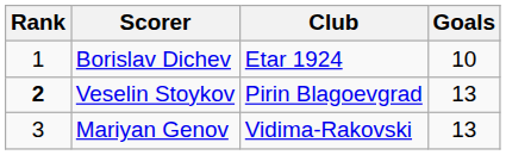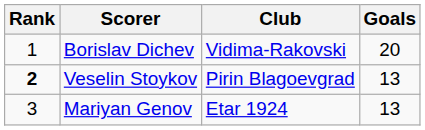Borislav Dichev | Club: Etar 1924 -> Vidima-Rakovski
Borislav Dichev | Goals: 10 -> 20
Mariyan Genov | Club: Vidima-Rakovski -> Etar 1924
